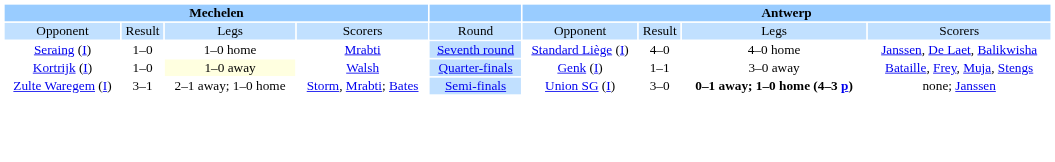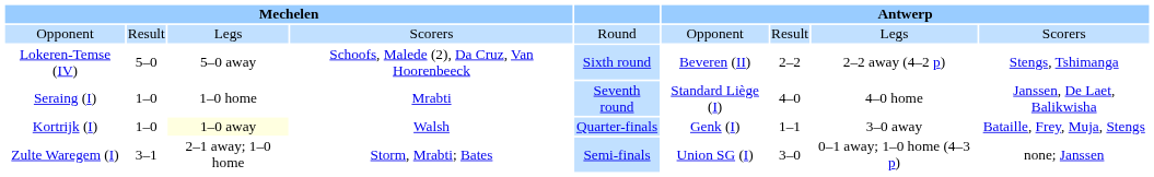+ row: Lokeren-Temse (IV) | 5–0 | 5–0 away | Schoofs, Malede (2), Da Cruz, Van Hoorenbeeck | Sixth round | Beveren (II) | 2–2 | 2–2 away (4–2 p) | Stengs, Tshimanga
Zulte Waregem (I) | column 8: bold -> normal
